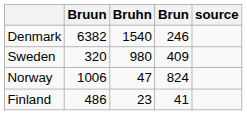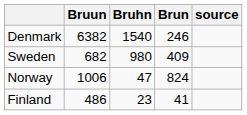Sweden | Bruun: 320 -> 682
